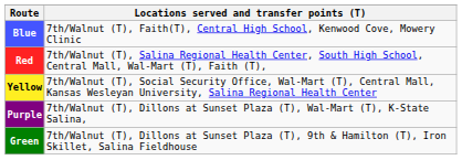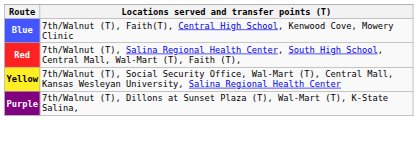- row: Green | 7th/Walnut (T), Dillons at Sunset Plaza (T), 9th & Hamilton (T), Iron Skillet, Salina Fieldhouse
